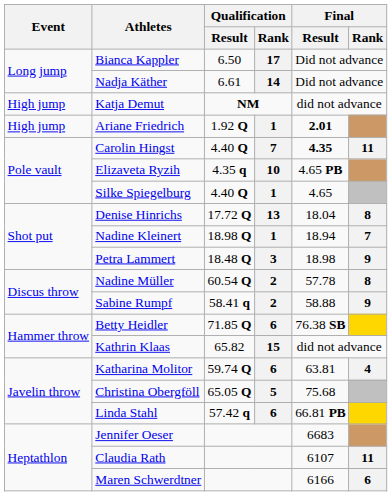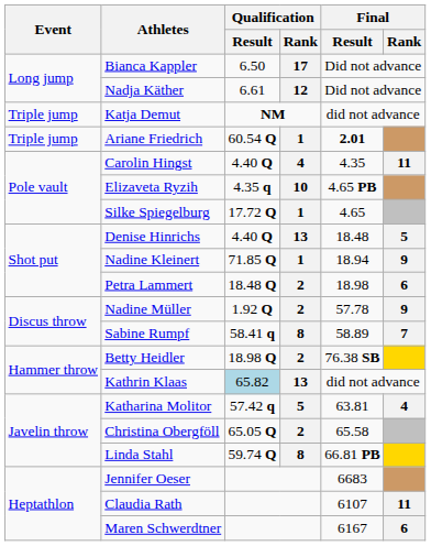Nadja Käther | Qualification / Rank: 14 -> 12
Katja Demut | Event: High jump -> Triple jump
Ariane Friedrich | Event: High jump -> Triple jump
Ariane Friedrich | Qualification / Result: 1.92 Q -> 60.54 Q
Carolin Hingst | Qualification / Rank: 7 -> 4
Carolin Hingst | Final / Result: bold -> normal
Silke Spiegelburg | Qualification / Result: 4.40 Q -> 17.72 Q
Denise Hinrichs | Qualification / Result: 17.72 Q -> 4.40 Q
Denise Hinrichs | Final / Result: 18.04 -> 18.48
Denise Hinrichs | Final / Rank: 8 -> 5
Nadine Kleinert | Qualification / Result: 18.98 Q -> 71.85 Q
Nadine Kleinert | Final / Rank: 7 -> 9
Petra Lammert | Qualification / Rank: 3 -> 2
Petra Lammert | Final / Rank: 9 -> 6
Nadine Müller | Qualification / Result: 60.54 Q -> 1.92 Q
Nadine Müller | Final / Rank: 8 -> 9
Sabine Rumpf | Qualification / Rank: 2 -> 8
Sabine Rumpf | Final / Result: 58.88 -> 58.89
Sabine Rumpf | Final / Rank: 9 -> 7
Betty Heidler | Qualification / Result: 71.85 Q -> 18.98 Q
Betty Heidler | Qualification / Rank: 6 -> 2
Kathrin Klaas | Qualification / Result: no background -> lightblue background
Kathrin Klaas | Qualification / Rank: 15 -> 13
Katharina Molitor | Qualification / Result: 59.74 Q -> 57.42 q
Katharina Molitor | Qualification / Rank: 6 -> 5
Christina Obergföll | Qualification / Rank: 5 -> 2
Christina Obergföll | Final / Result: 75.68 -> 65.58
Linda Stahl | Qualification / Result: 57.42 q -> 59.74 Q
Linda Stahl | Qualification / Rank: 6 -> 8
Maren Schwerdtner | Final / Result: 6166 -> 6167
